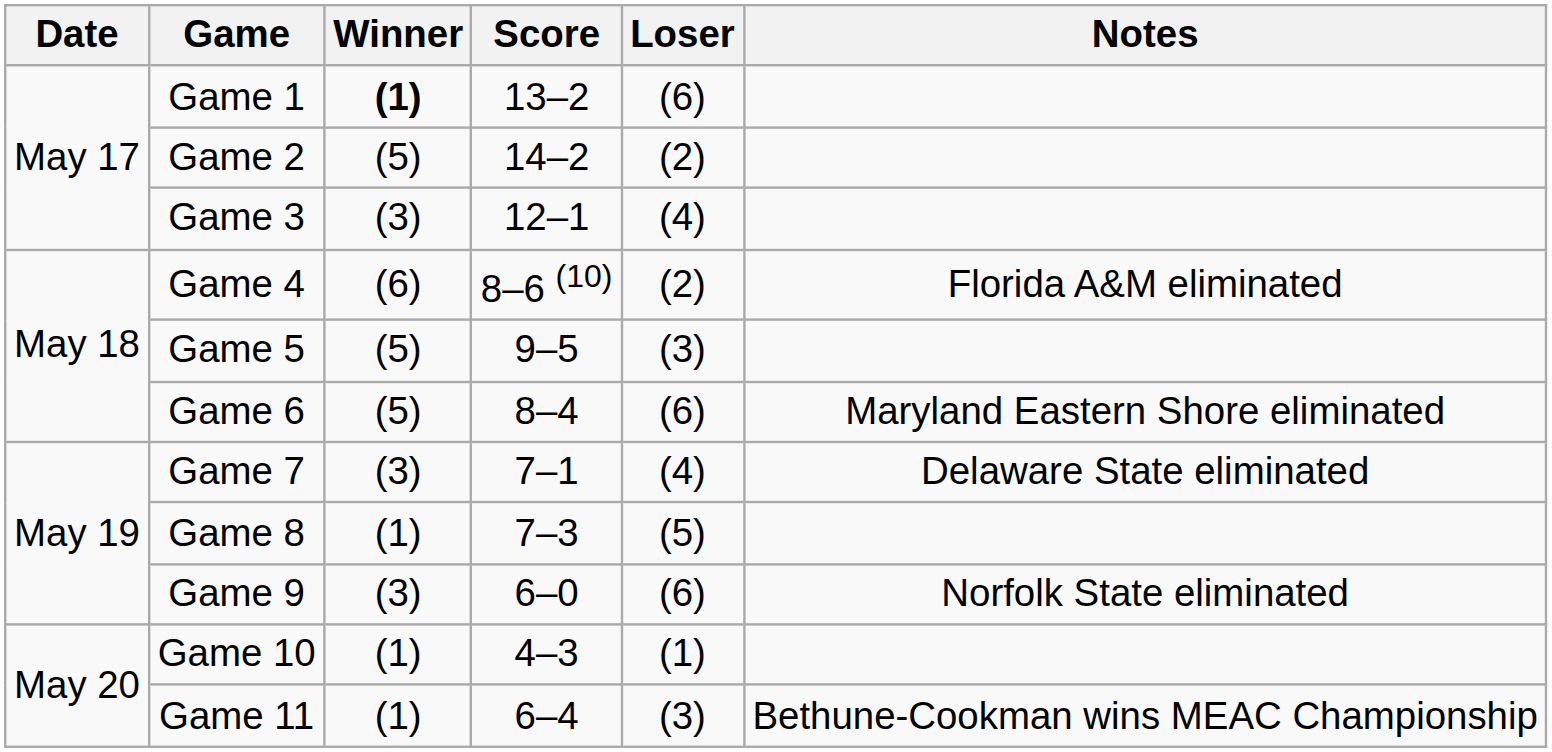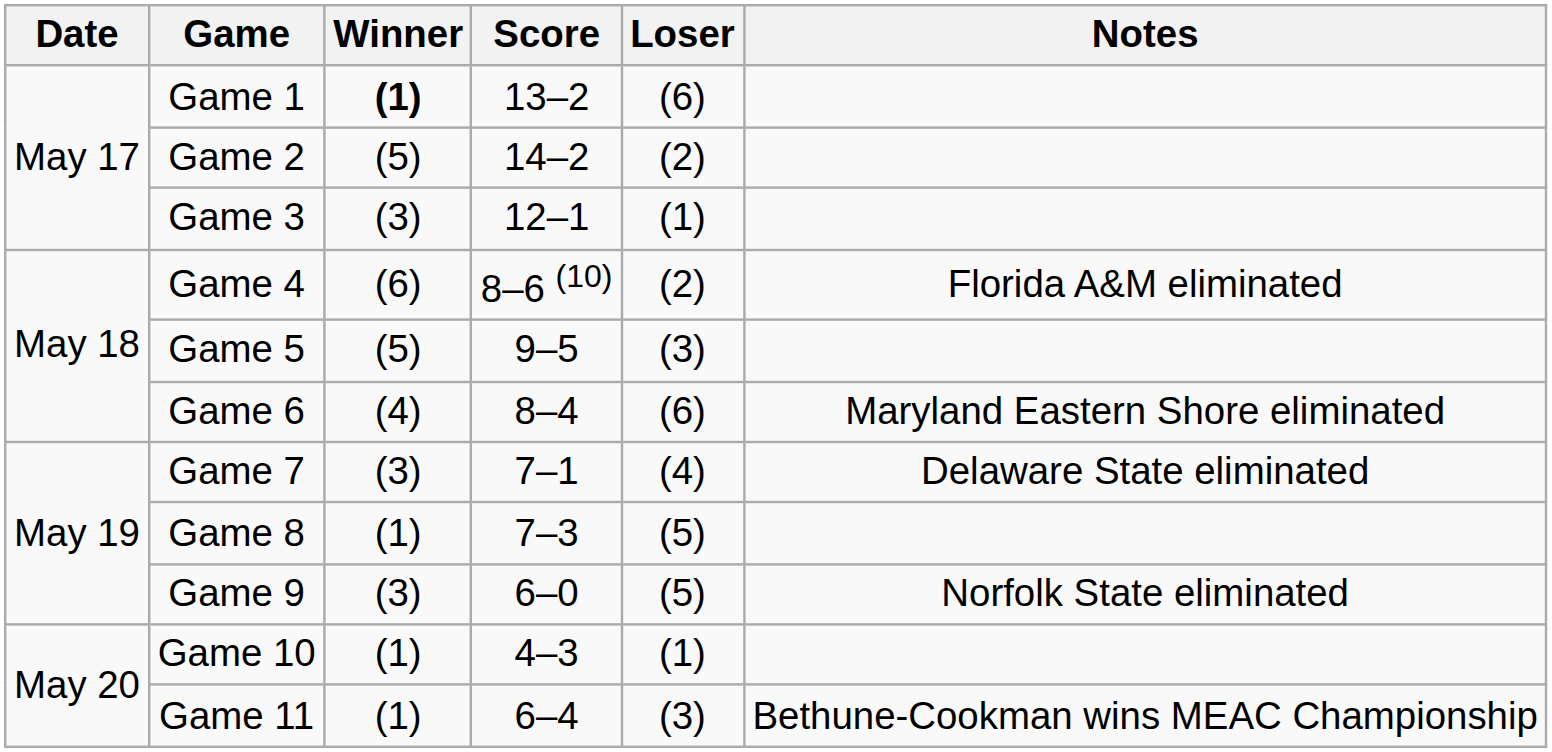Game 3 | Loser: (4) -> (1)
Game 6 | Winner: (5) -> (4)
Game 9 | Loser: (6) -> (5)
